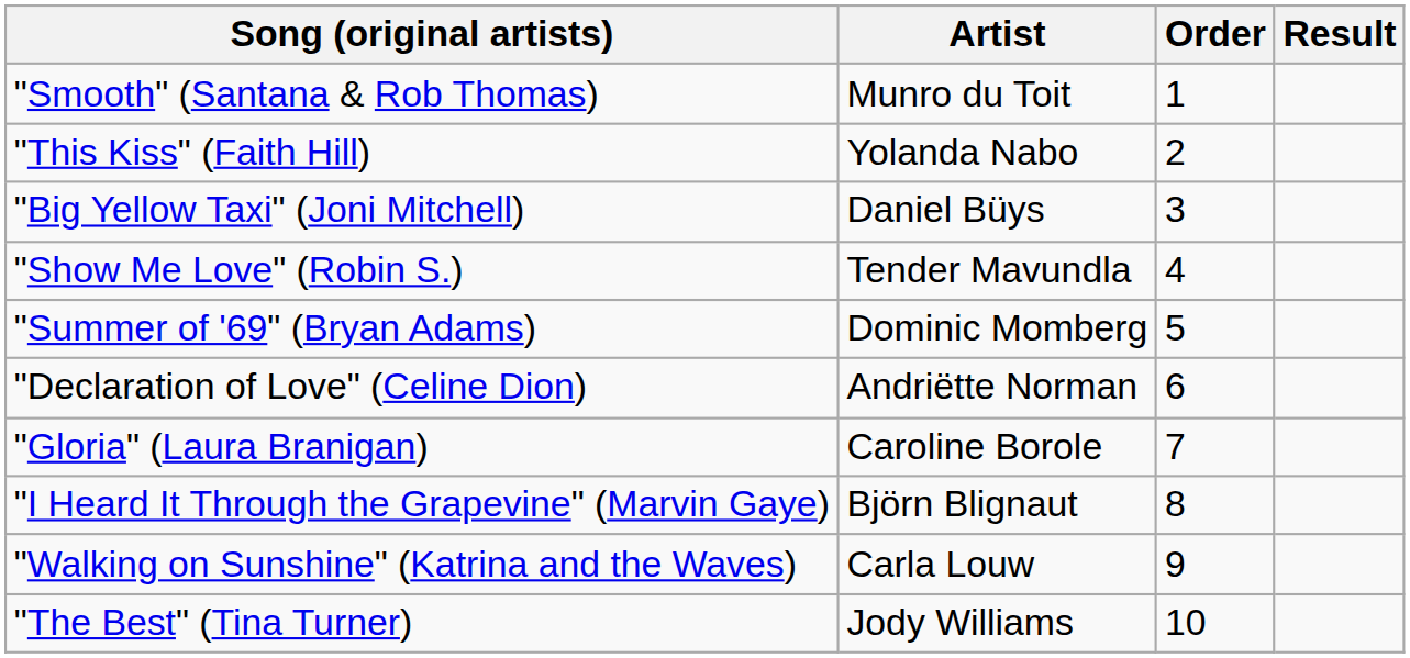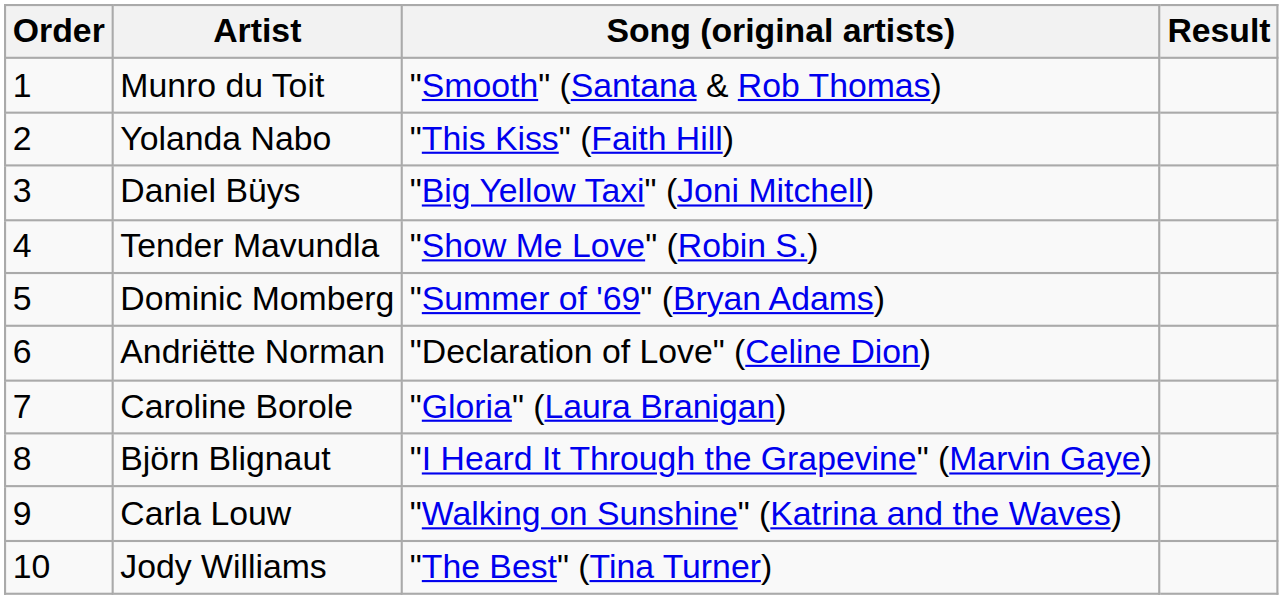columns swapped: Order <-> Song (original artists)
